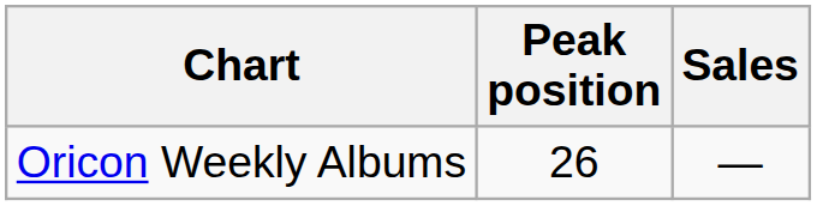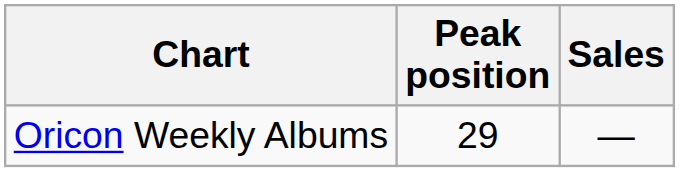Oricon Weekly Albums | Peak position: 26 -> 29
